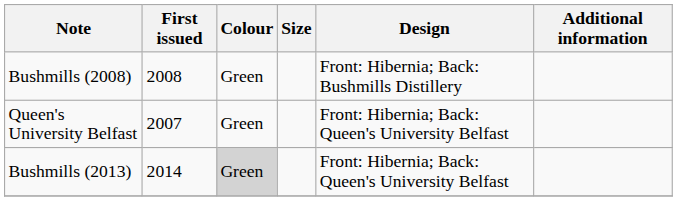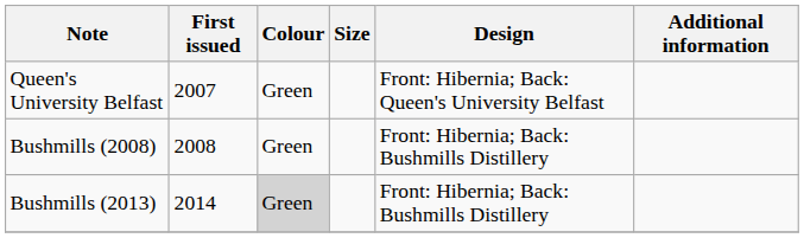rows swapped: Queen's University Belfast <-> Bushmills (2008)
Bushmills (2013) | Design: Front: Hibernia; Back: Queen's University Belfast -> Front: Hibernia; Back: Bushmills Distillery
